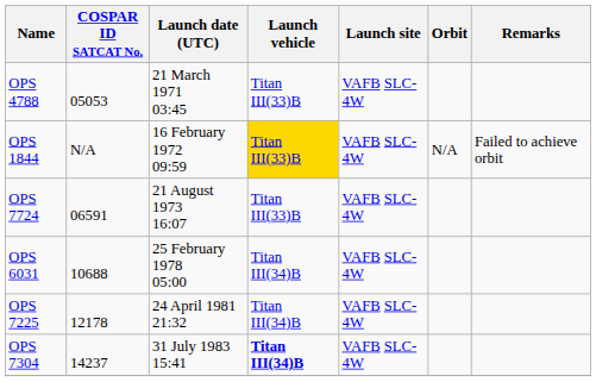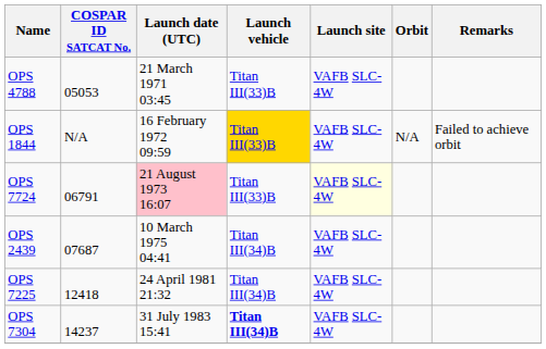OPS 7724 | COSPAR ID SATCAT No.: 06591 -> 06791
OPS 7724 | Launch date (UTC): no background -> pink background
OPS 7724 | Launch site: no background -> lightyellow background
+ row: OPS 2439 | 07687 | 10 March 1975 04:41 | Titan III(34)B | VAFB SLC-4W
- row: OPS 6031 | 10688 | 25 February 1978 05:00 | Titan III(34)B | VAFB SLC-4W
OPS 7225 | COSPAR ID SATCAT No.: 12178 -> 12418
